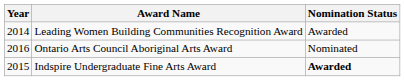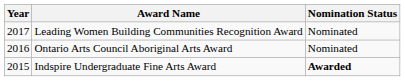Leading Women Building Communities Recognition Award | Year: 2014 -> 2017
Leading Women Building Communities Recognition Award | Nomination Status: Awarded -> Nominated
